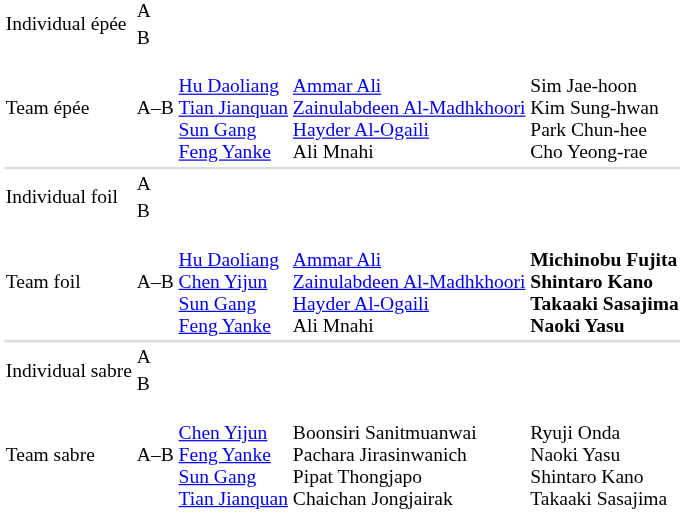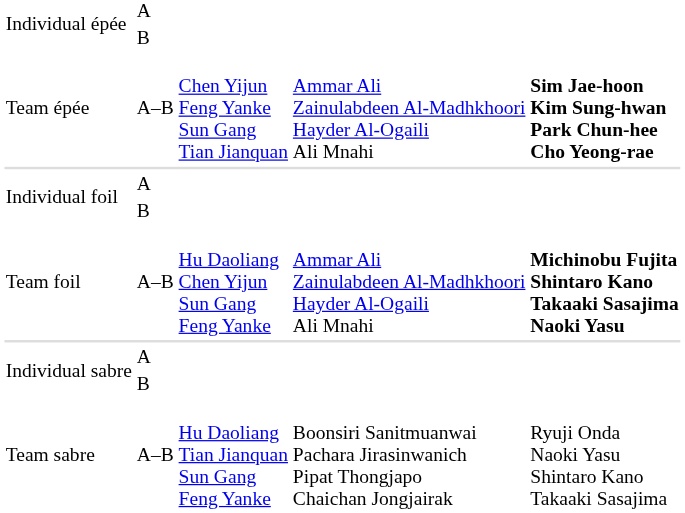Team épée | column 3: Hu Daoliang Tian Jianquan Sun Gang Feng Yanke -> Chen Yijun Feng Yanke Sun Gang Tian Jianquan
Team épée | column 5: normal -> bold
Team sabre | column 3: Chen Yijun Feng Yanke Sun Gang Tian Jianquan -> Hu Daoliang Tian Jianquan Sun Gang Feng Yanke
